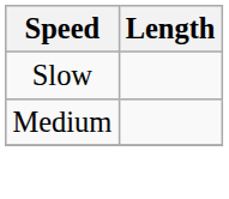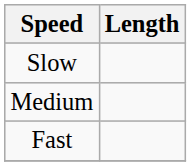+ row: Fast
